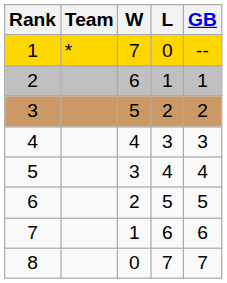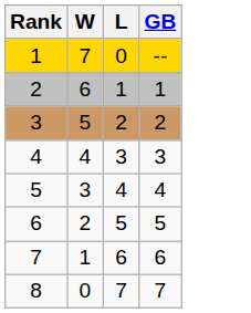- column: Team | *
